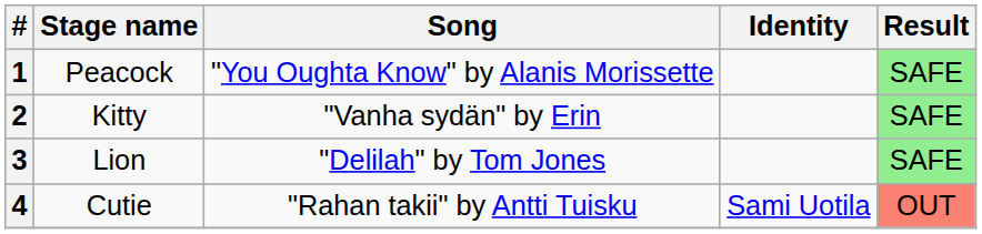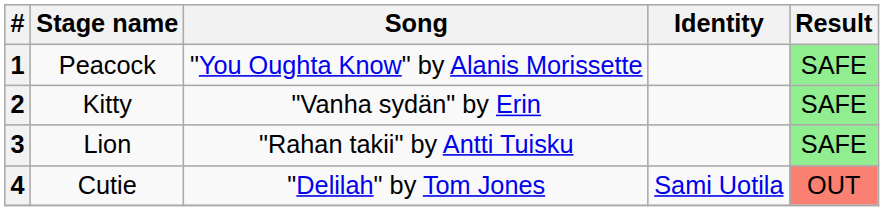3 | Song: "Delilah" by Tom Jones -> "Rahan takii" by Antti Tuisku
4 | Song: "Rahan takii" by Antti Tuisku -> "Delilah" by Tom Jones
